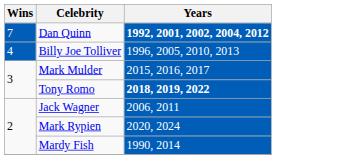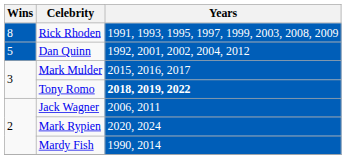+ row: 8 | Rick Rhoden | 1991, 1993, 1995, 1997, 1999, 2003, 2008, 2009
Dan Quinn | Wins: 7 -> 5
Dan Quinn | Years: bold -> normal
- row: 4 | Billy Joe Tolliver | 1996, 2005, 2010, 2013
